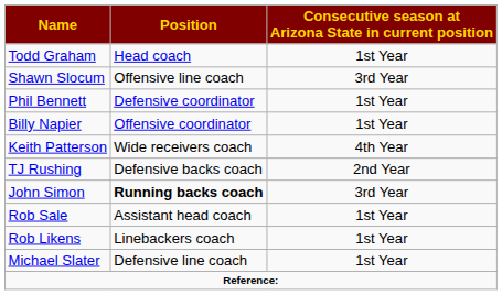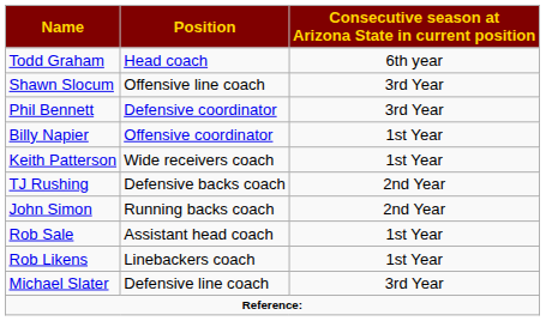Todd Graham | Consecutive season at Arizona State in current position: 1st Year -> 6th year
Phil Bennett | Consecutive season at Arizona State in current position: 1st Year -> 3rd Year
Keith Patterson | Consecutive season at Arizona State in current position: 4th Year -> 1st Year
John Simon | Position: bold -> normal
John Simon | Consecutive season at Arizona State in current position: 3rd Year -> 2nd Year
Michael Slater | Consecutive season at Arizona State in current position: 1st Year -> 3rd Year
